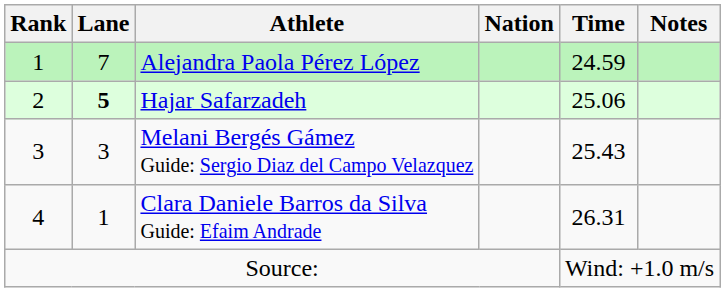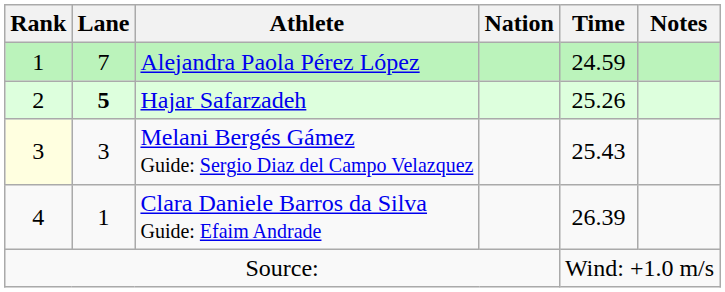Hajar Safarzadeh | Time: 25.06 -> 25.26
Melani Bergés Gámez Guide: Sergio Diaz del Campo Velazquez | Rank: no background -> lightyellow background
Clara Daniele Barros da Silva Guide: Efaim Andrade | Time: 26.31 -> 26.39
